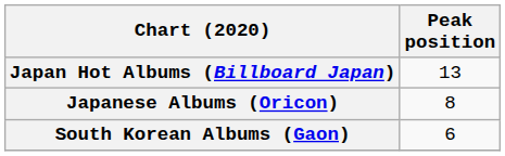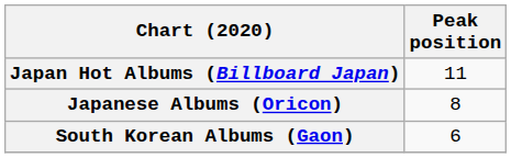Japan Hot Albums (Billboard Japan) | Peak position: 13 -> 11
